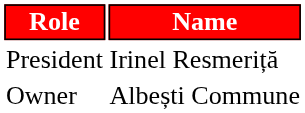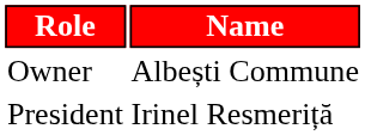rows swapped: Owner <-> President
